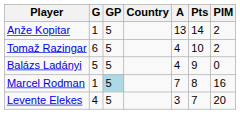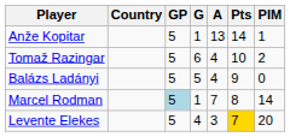columns swapped: Country <-> G
Anže Kopitar | PIM: 2 -> 1
Marcel Rodman | PIM: 16 -> 14
Levente Elekes | Pts: no background -> gold background
